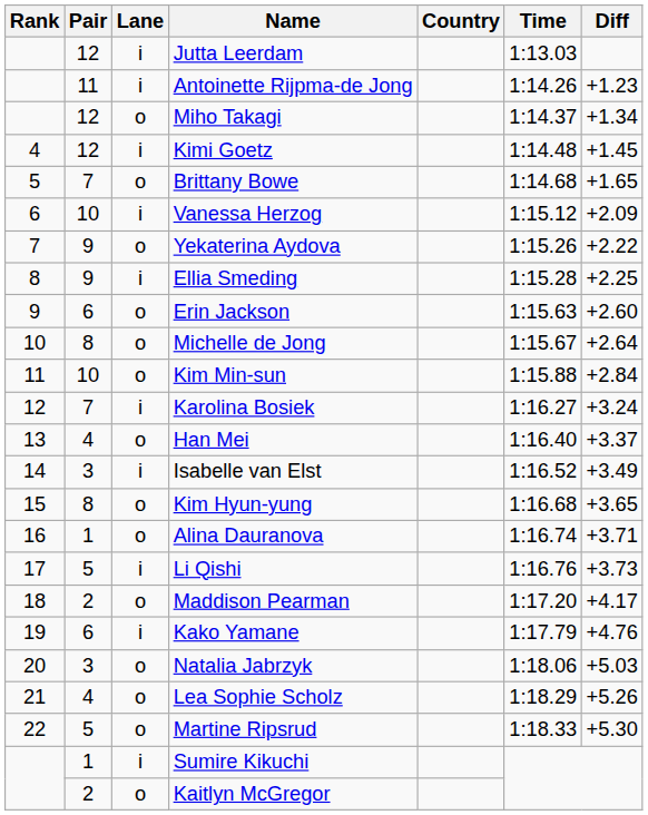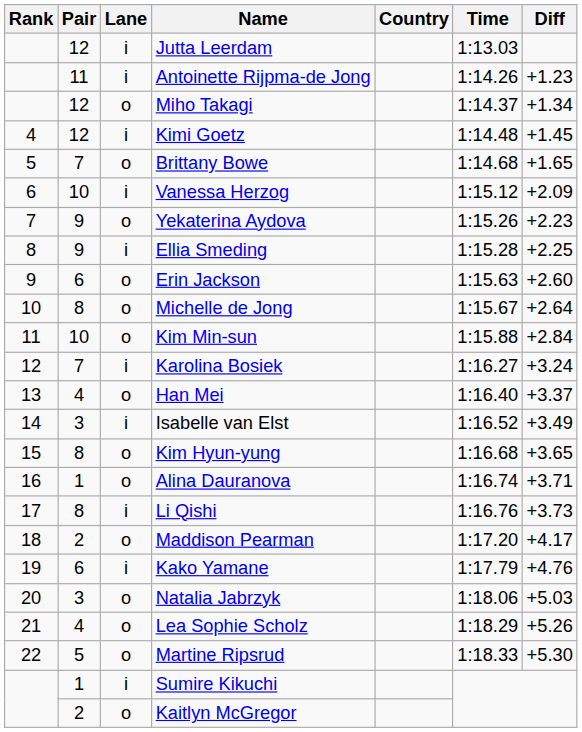Yekaterina Aydova | Diff: +2.22 -> +2.23
Li Qishi | Pair: 5 -> 8
